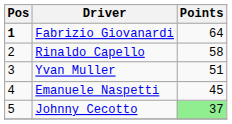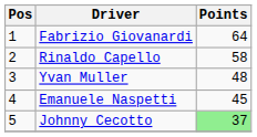Fabrizio Giovanardi | Pos: bold -> normal
Yvan Muller | Points: 51 -> 48
